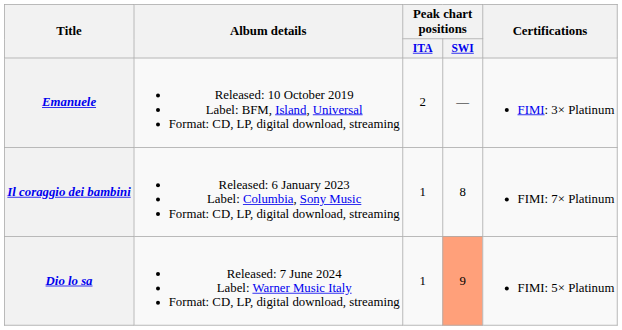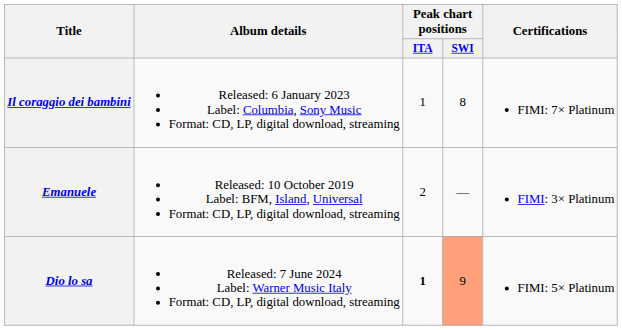rows swapped: Emanuele <-> Il coraggio dei bambini
Dio lo sa | Peak chart positions / ITA: normal -> bold
